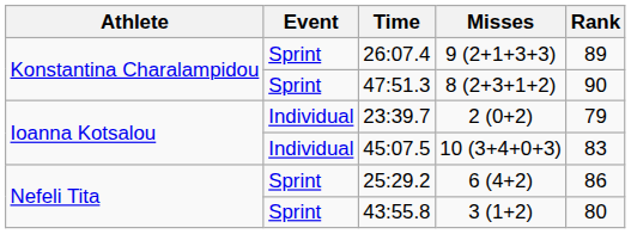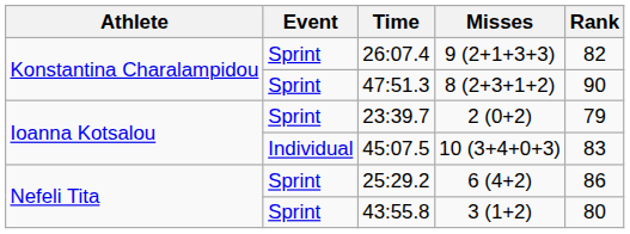26:07.4 | Rank: 89 -> 82
23:39.7 | Event: Individual -> Sprint
